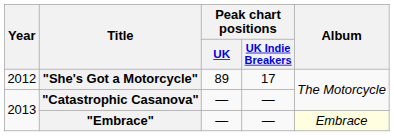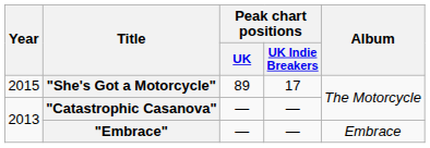"She's Got a Motorcycle" | Year: 2012 -> 2015
"Embrace" | Album: lightyellow background -> no background
